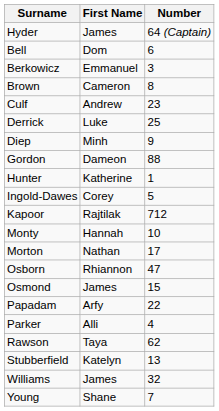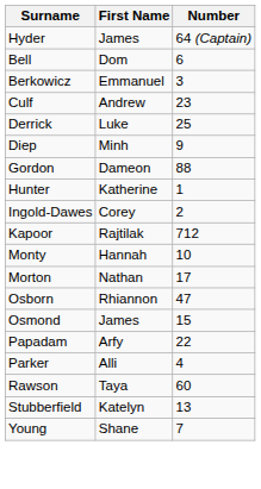- row: Brown | Cameron | 8
Ingold-Dawes | Number: 5 -> 2
Rawson | Number: 62 -> 60
- row: Williams | James | 32
